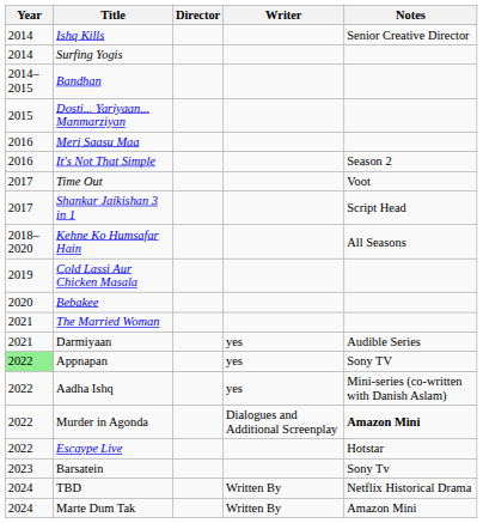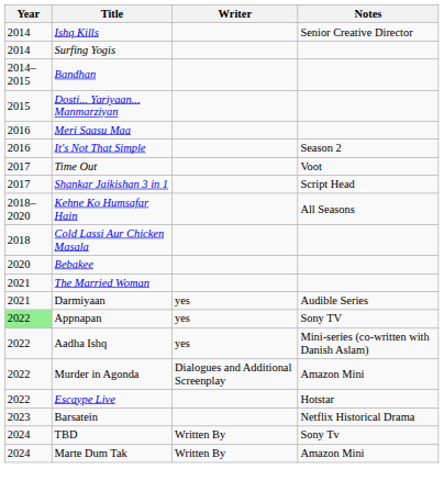- column: Director
Cold Lassi Aur Chicken Masala | Year: 2019 -> 2018
Murder in Agonda | Notes: bold -> normal
Barsatein | Notes: Sony Tv -> Netflix Historical Drama
TBD | Notes: Netflix Historical Drama -> Sony Tv
